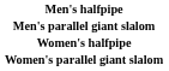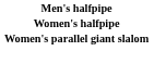- row: Men's parallel giant slalom
